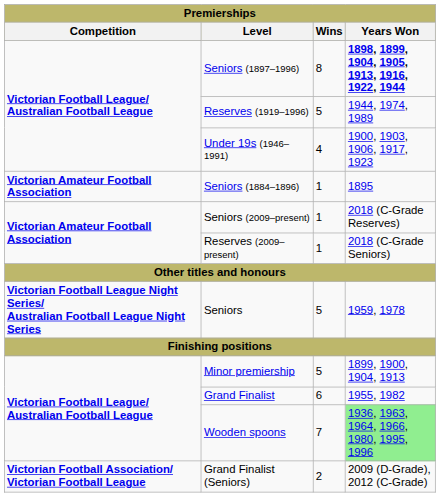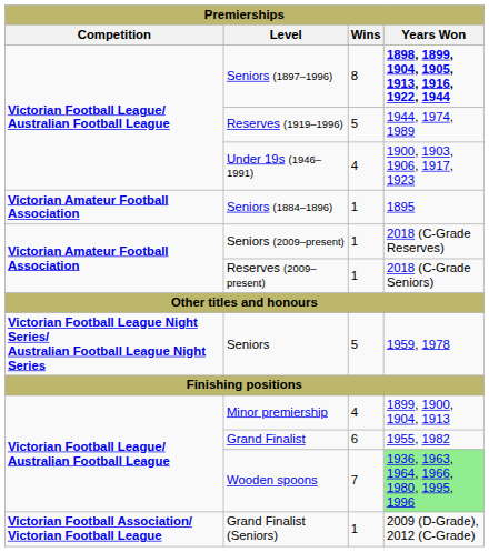Minor premiership | Wins: 5 -> 4
Grand Finalist (Seniors) | Wins: 2 -> 1
